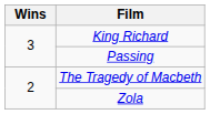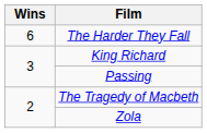+ row: 6 | The Harder They Fall
